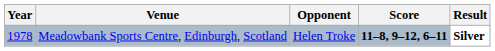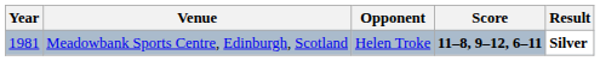Meadowbank Sports Centre, Edinburgh, Scotland | Year: 1978 -> 1981
